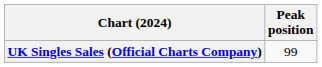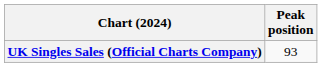UK Singles Sales (Official Charts Company) | Peak position: 99 -> 93
